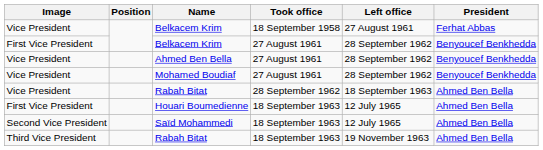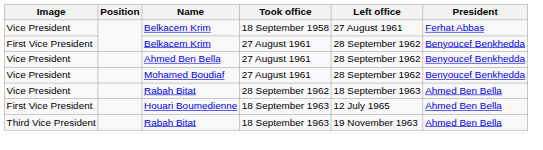- row: Second Vice President | Saïd Mohammedi | 18 September 1963 | 12 July 1965 | Ahmed Ben Bella
